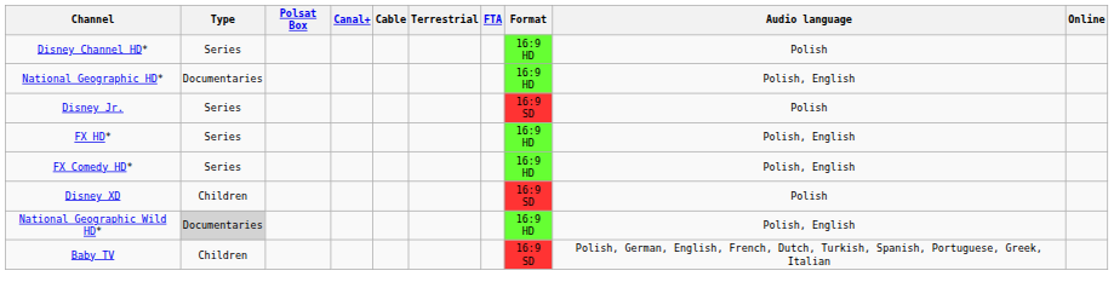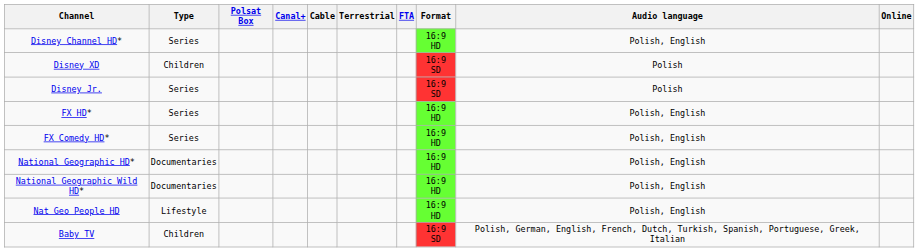Disney Channel HD* | Audio language: Polish -> Polish, English
rows swapped: Disney XD <-> National Geographic HD*
National Geographic Wild HD* | Type: lightgrey background -> no background
+ row: Nat Geo People HD | Lifestyle | 16:9 HD | Polish, English
